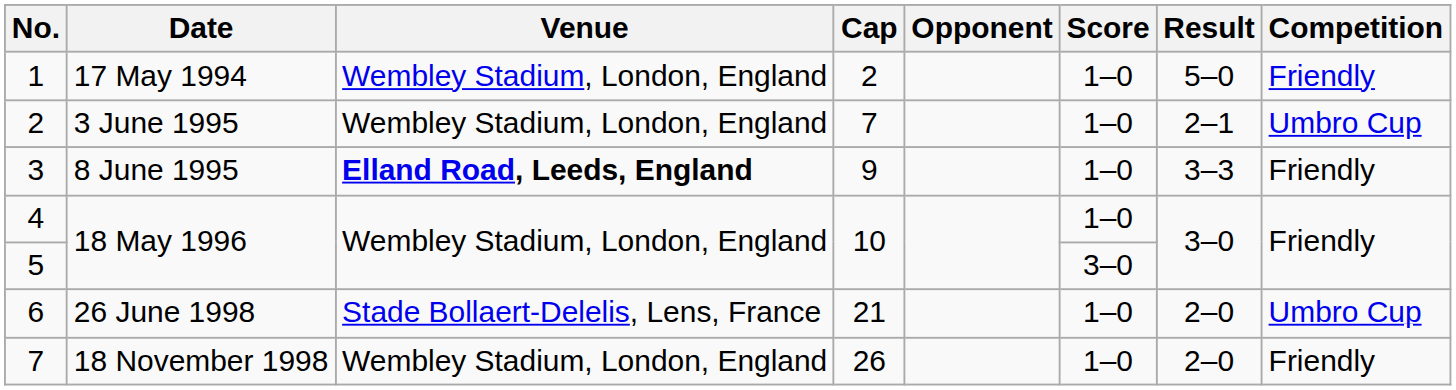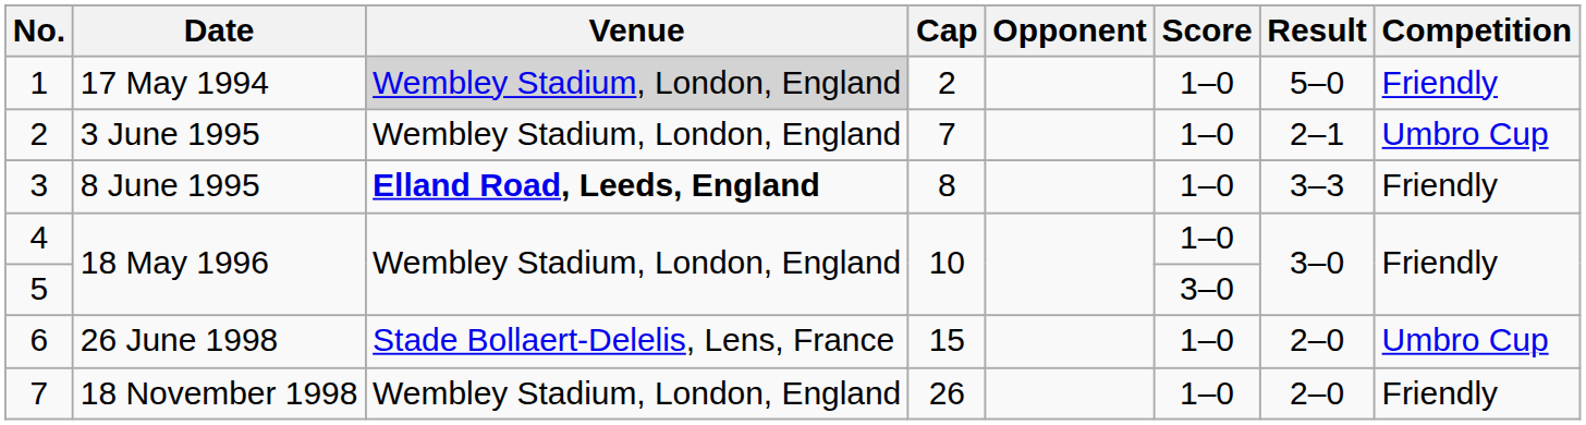1 | Venue: no background -> lightgrey background
3 | Cap: 9 -> 8
6 | Cap: 21 -> 15
